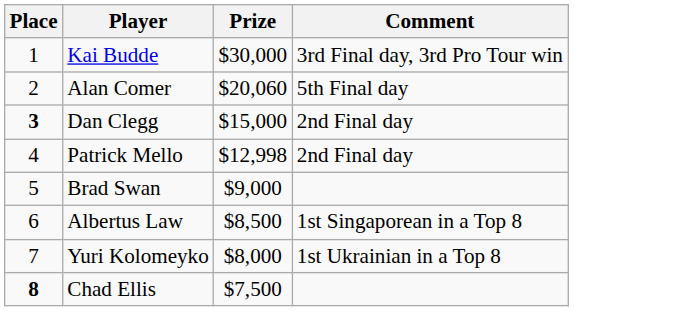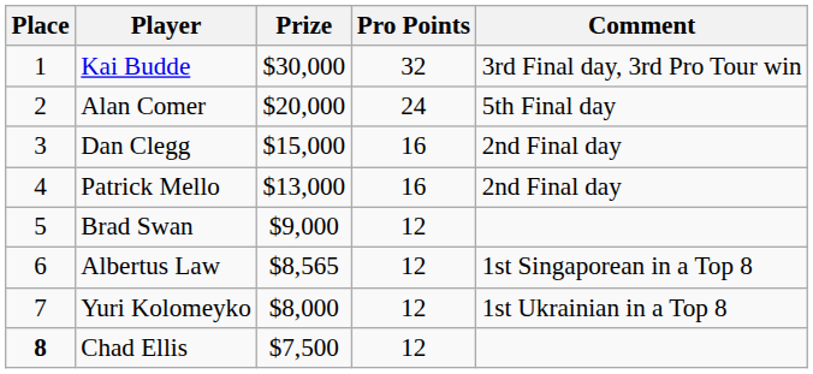+ column: Pro Points | 32 | 24 | 16 | 16 | 12 | 12 | 12 | 12
Alan Comer | Prize: $20,060 -> $20,000
Dan Clegg | Place: bold -> normal
Patrick Mello | Prize: $12,998 -> $13,000
Albertus Law | Prize: $8,500 -> $8,565
